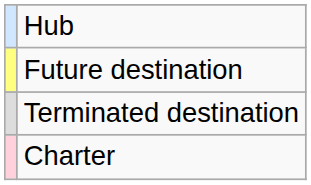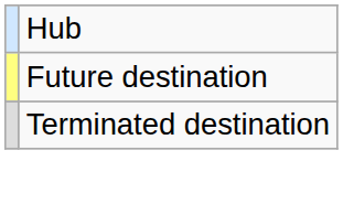- row: Charter
